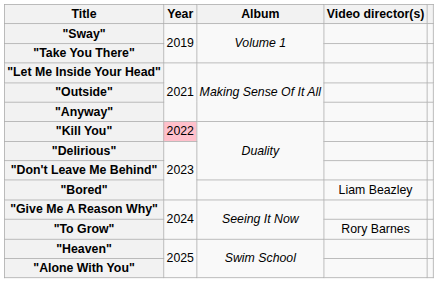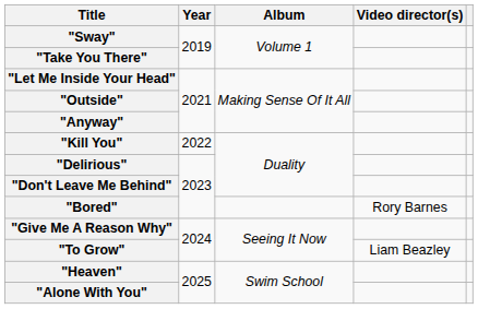"Kill You" | Year: pink background -> no background
"Bored" | Video director(s): Liam Beazley -> Rory Barnes
"To Grow" | Video director(s): Rory Barnes -> Liam Beazley
